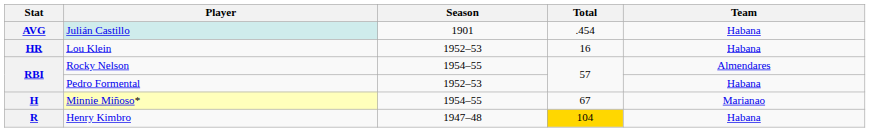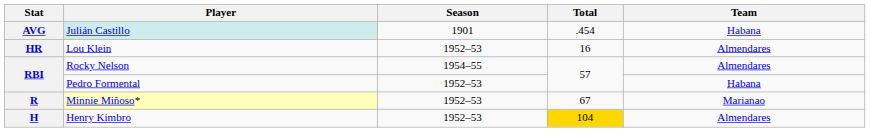Lou Klein | Team: Habana -> Almendares
Minnie Miñoso* | Stat: H -> R
Minnie Miñoso* | Season: 1954–55 -> 1952–53
Henry Kimbro | Stat: R -> H
Henry Kimbro | Season: 1947–48 -> 1952–53
Henry Kimbro | Team: Habana -> Almendares
